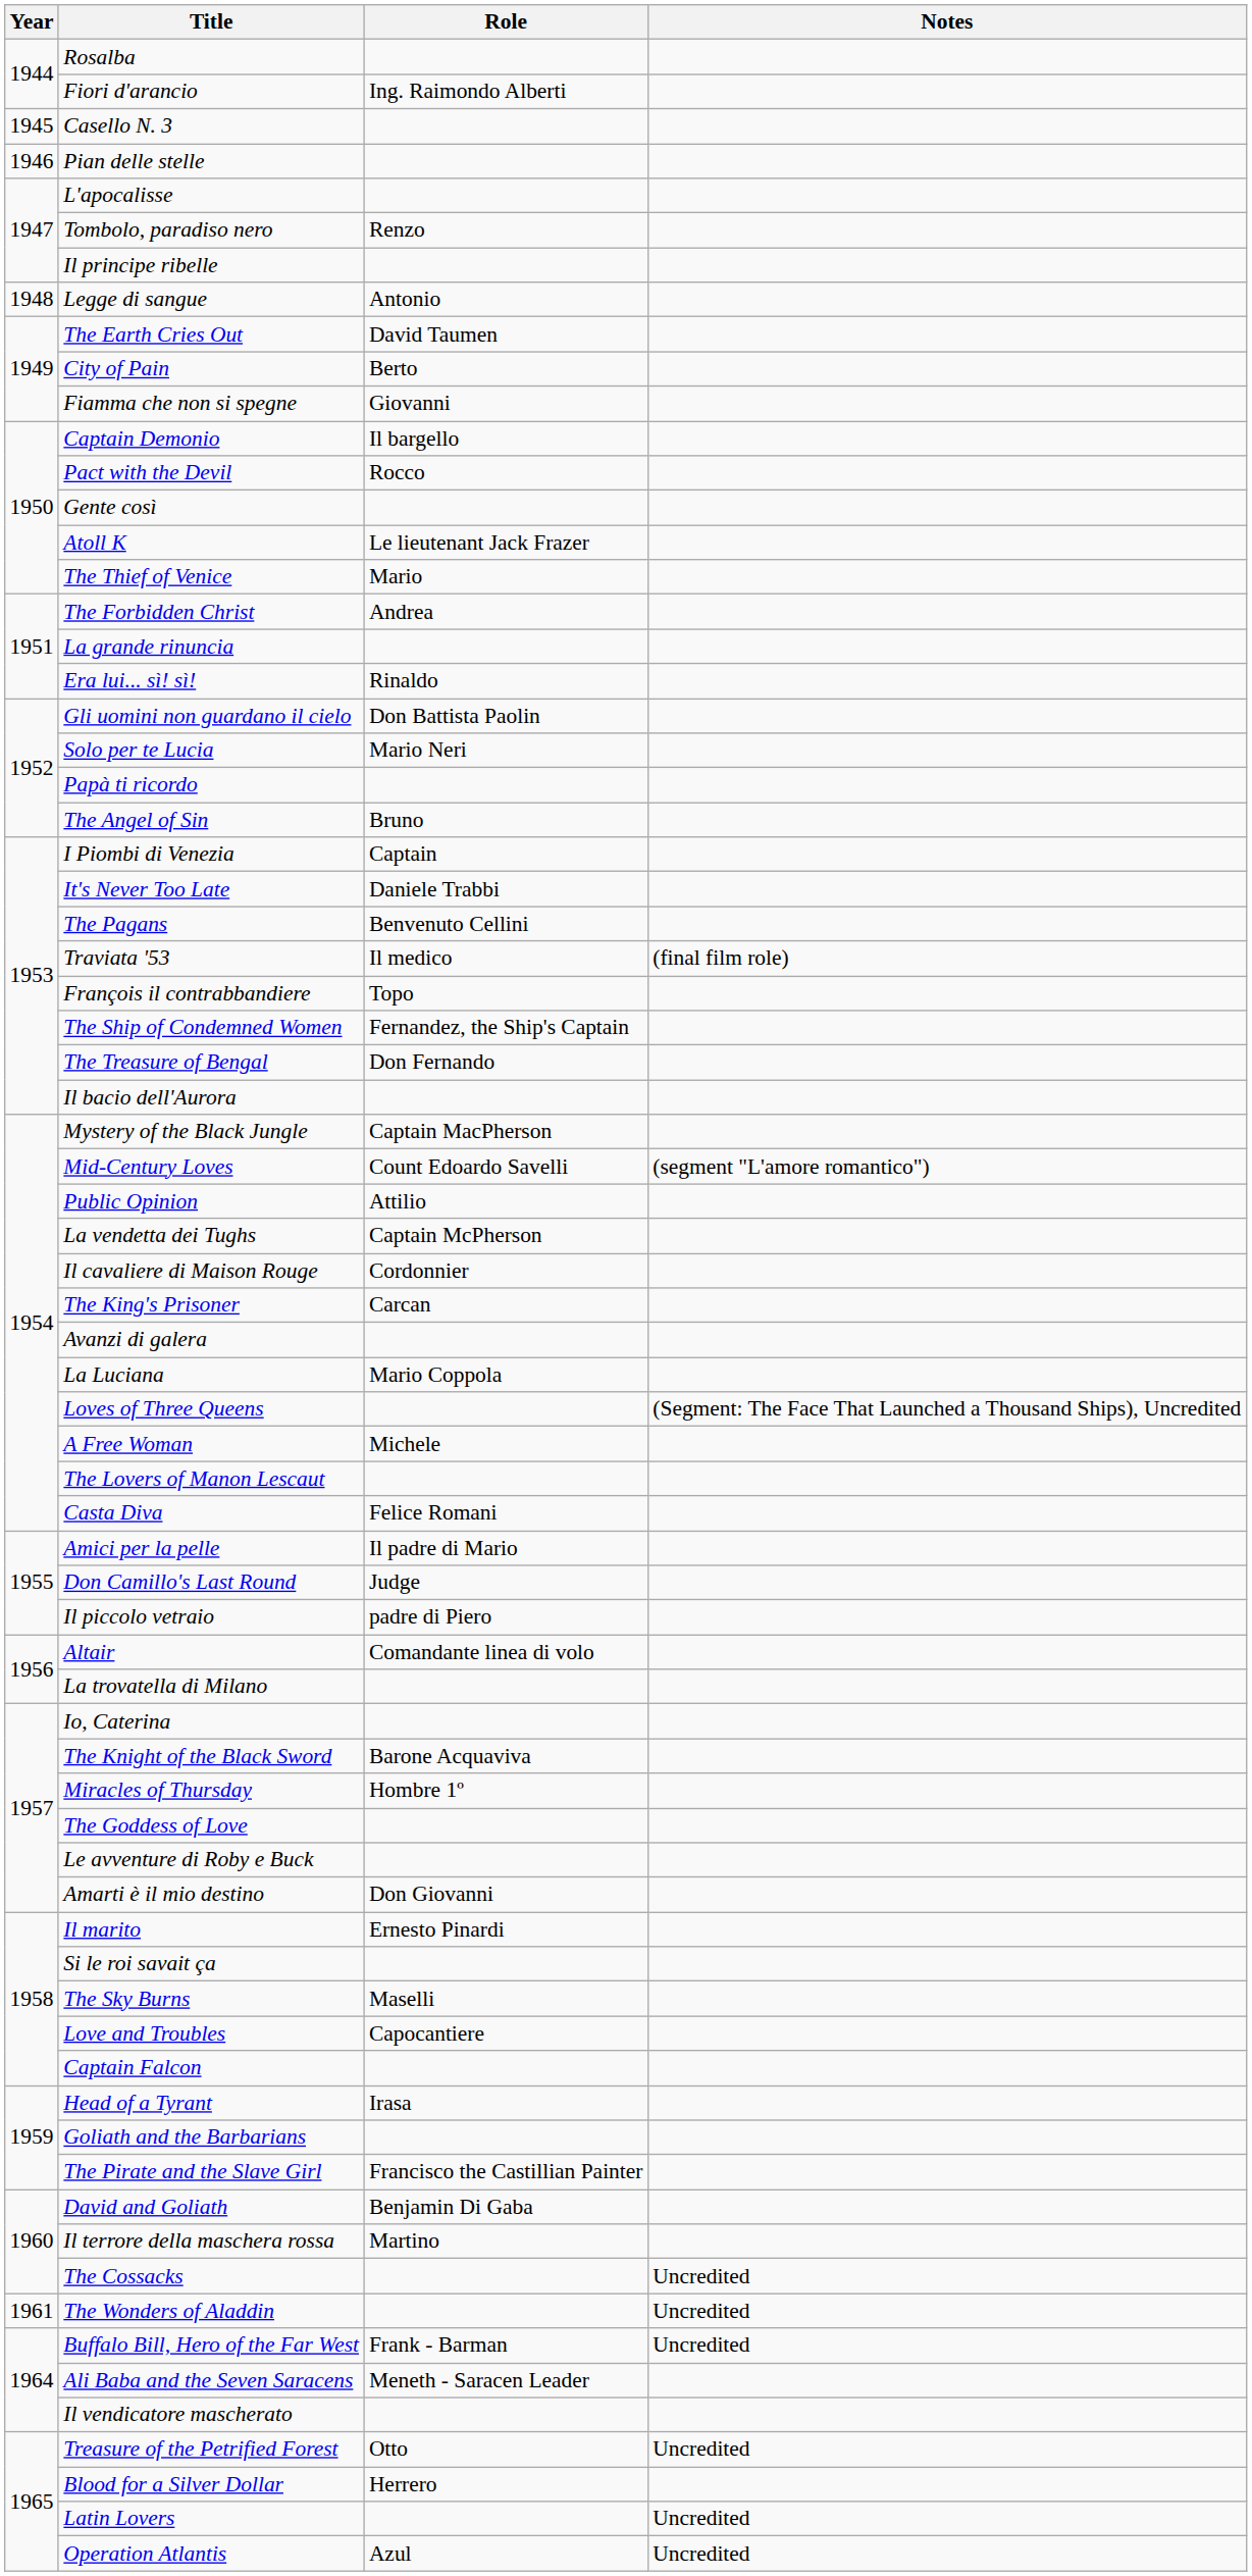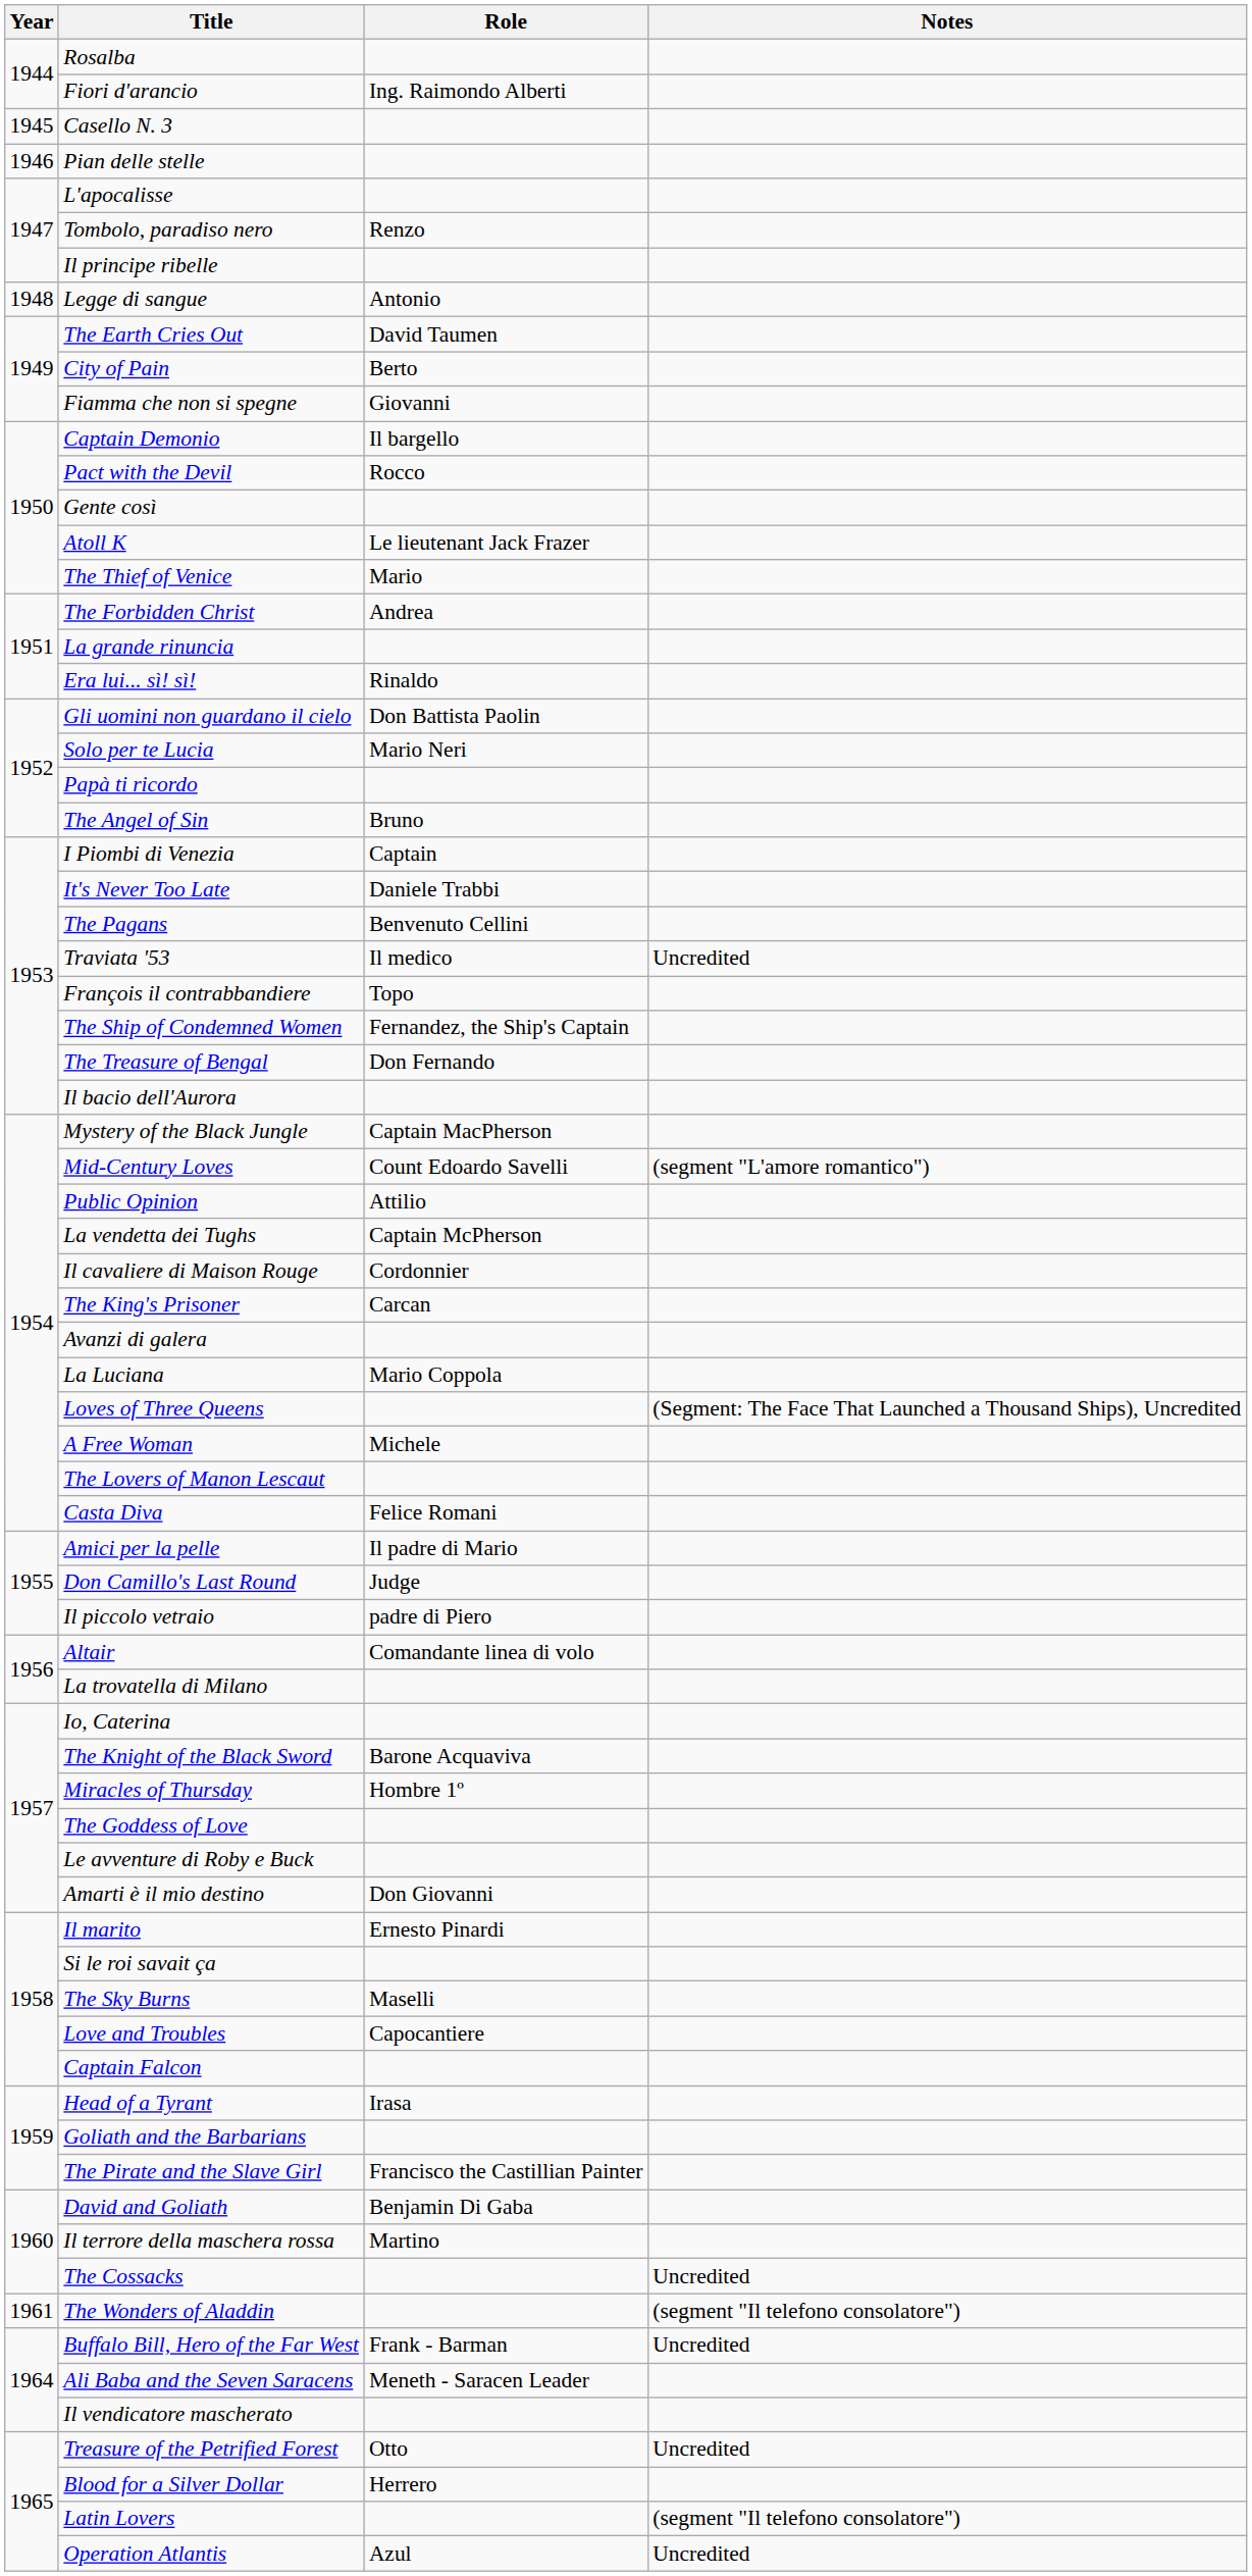Traviata '53 | Notes: (final film role) -> Uncredited
The Wonders of Aladdin | Notes: Uncredited -> (segment "Il telefono consolatore")
Latin Lovers | Notes: Uncredited -> (segment "Il telefono consolatore")
